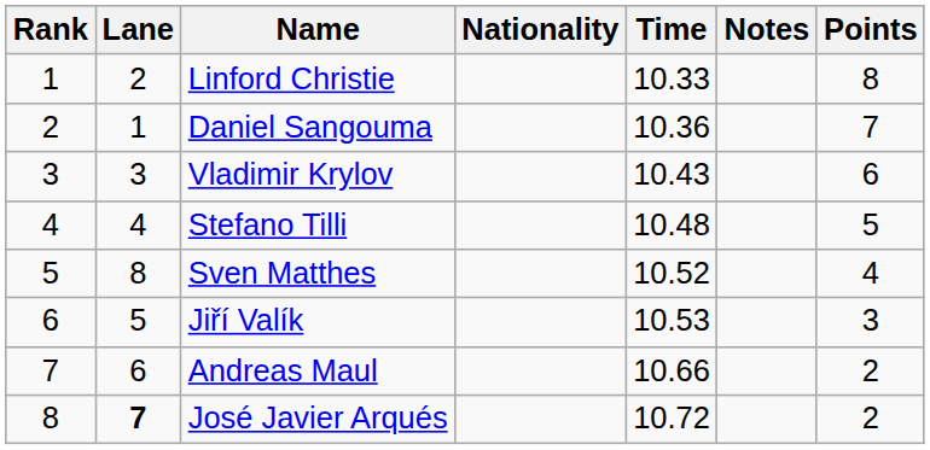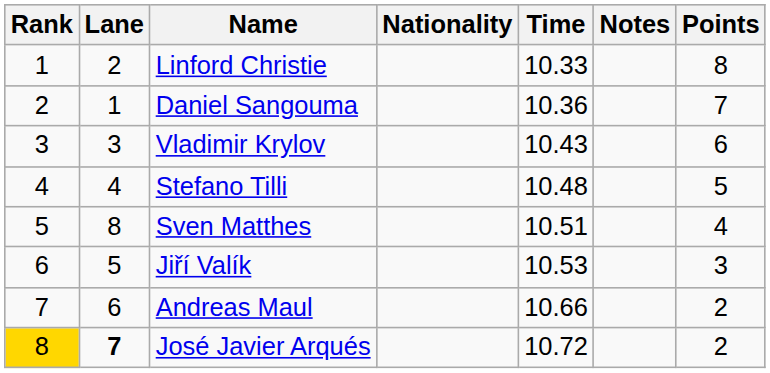Sven Matthes | Time: 10.52 -> 10.51
José Javier Arqués | Rank: no background -> gold background
